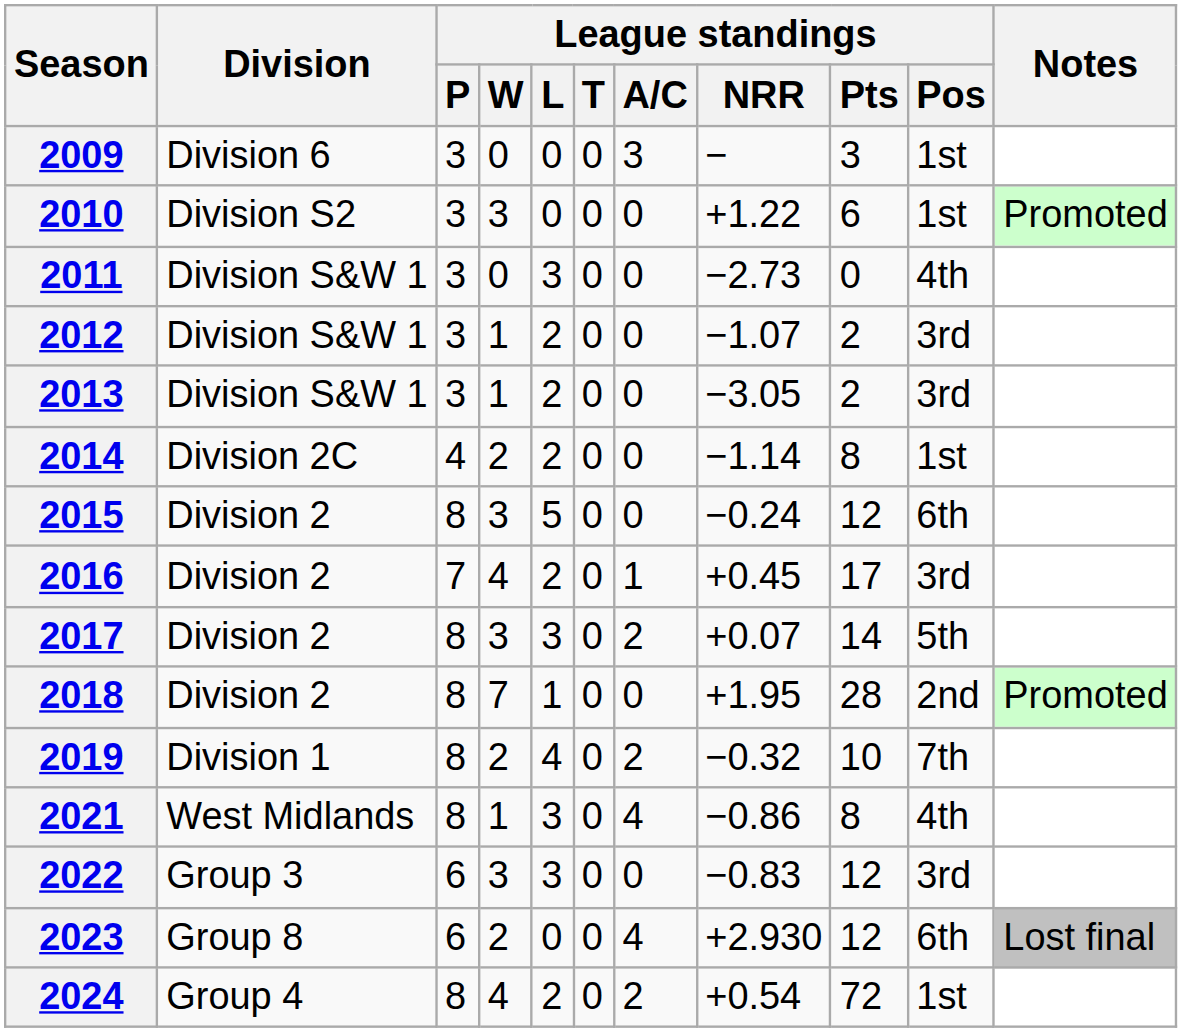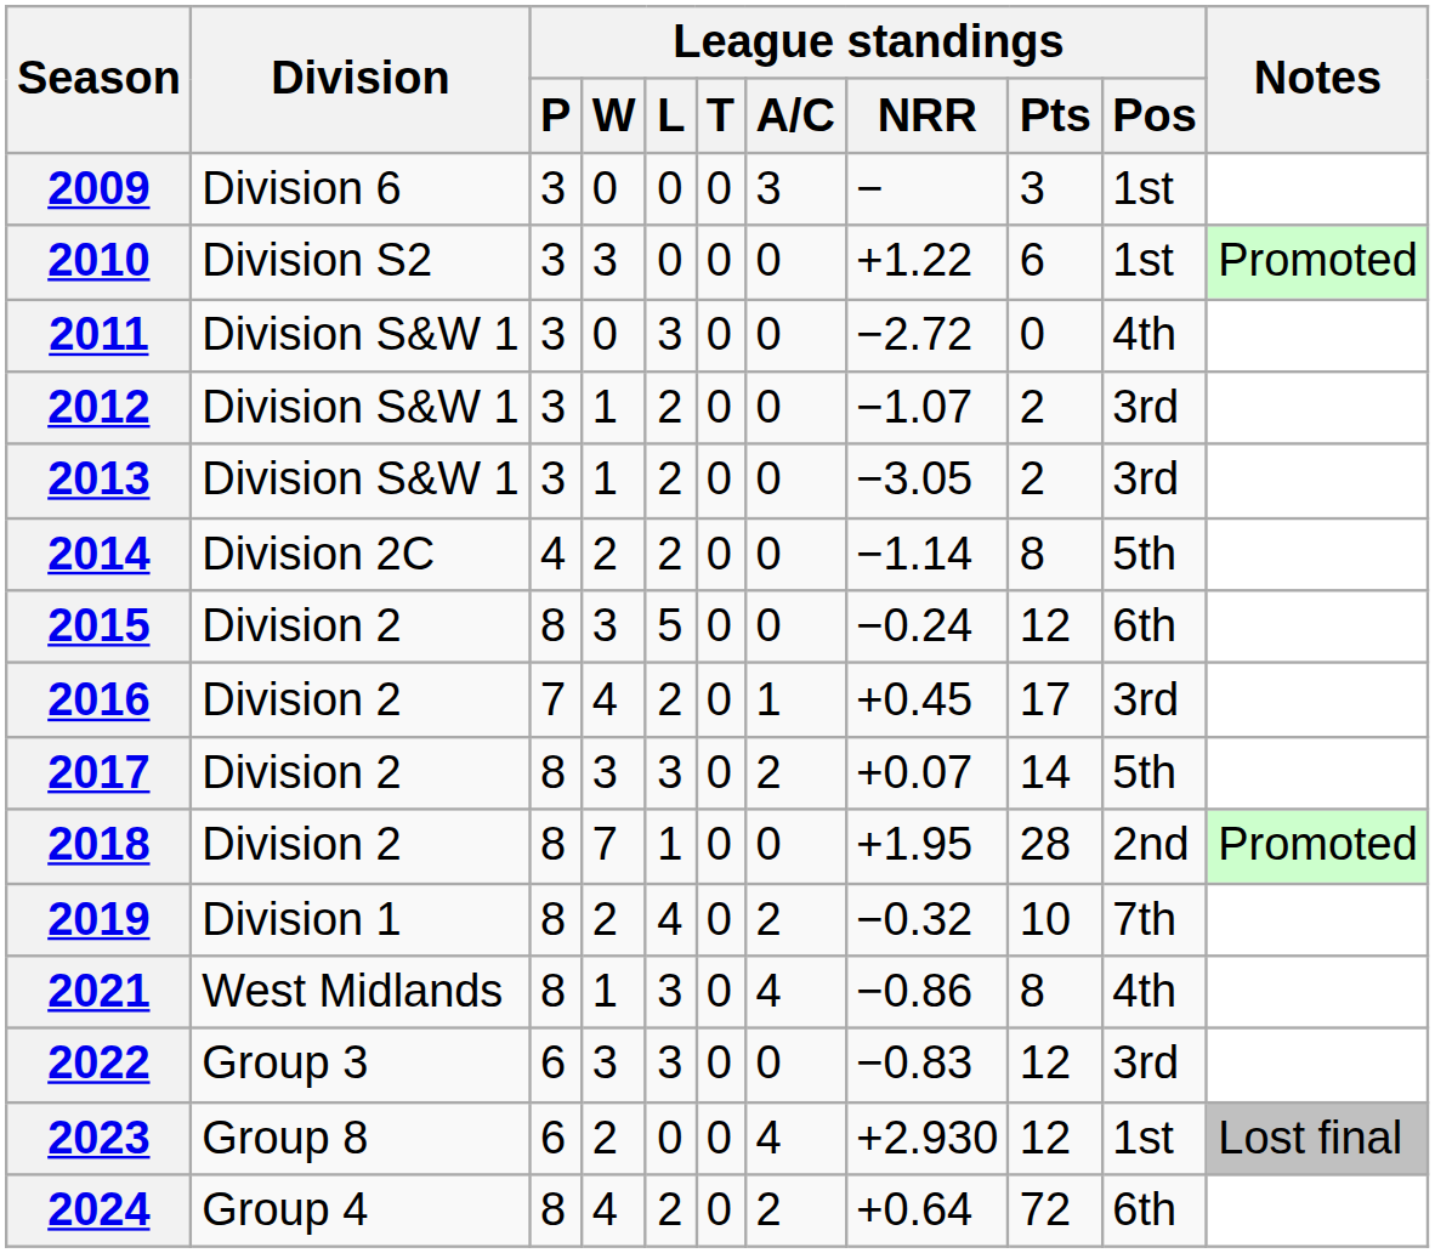2011 | League standings / NRR: −2.73 -> −2.72
2014 | League standings / Pos: 1st -> 5th
2023 | League standings / Pos: 6th -> 1st
2024 | League standings / NRR: +0.54 -> +0.64
2024 | League standings / Pos: 1st -> 6th
